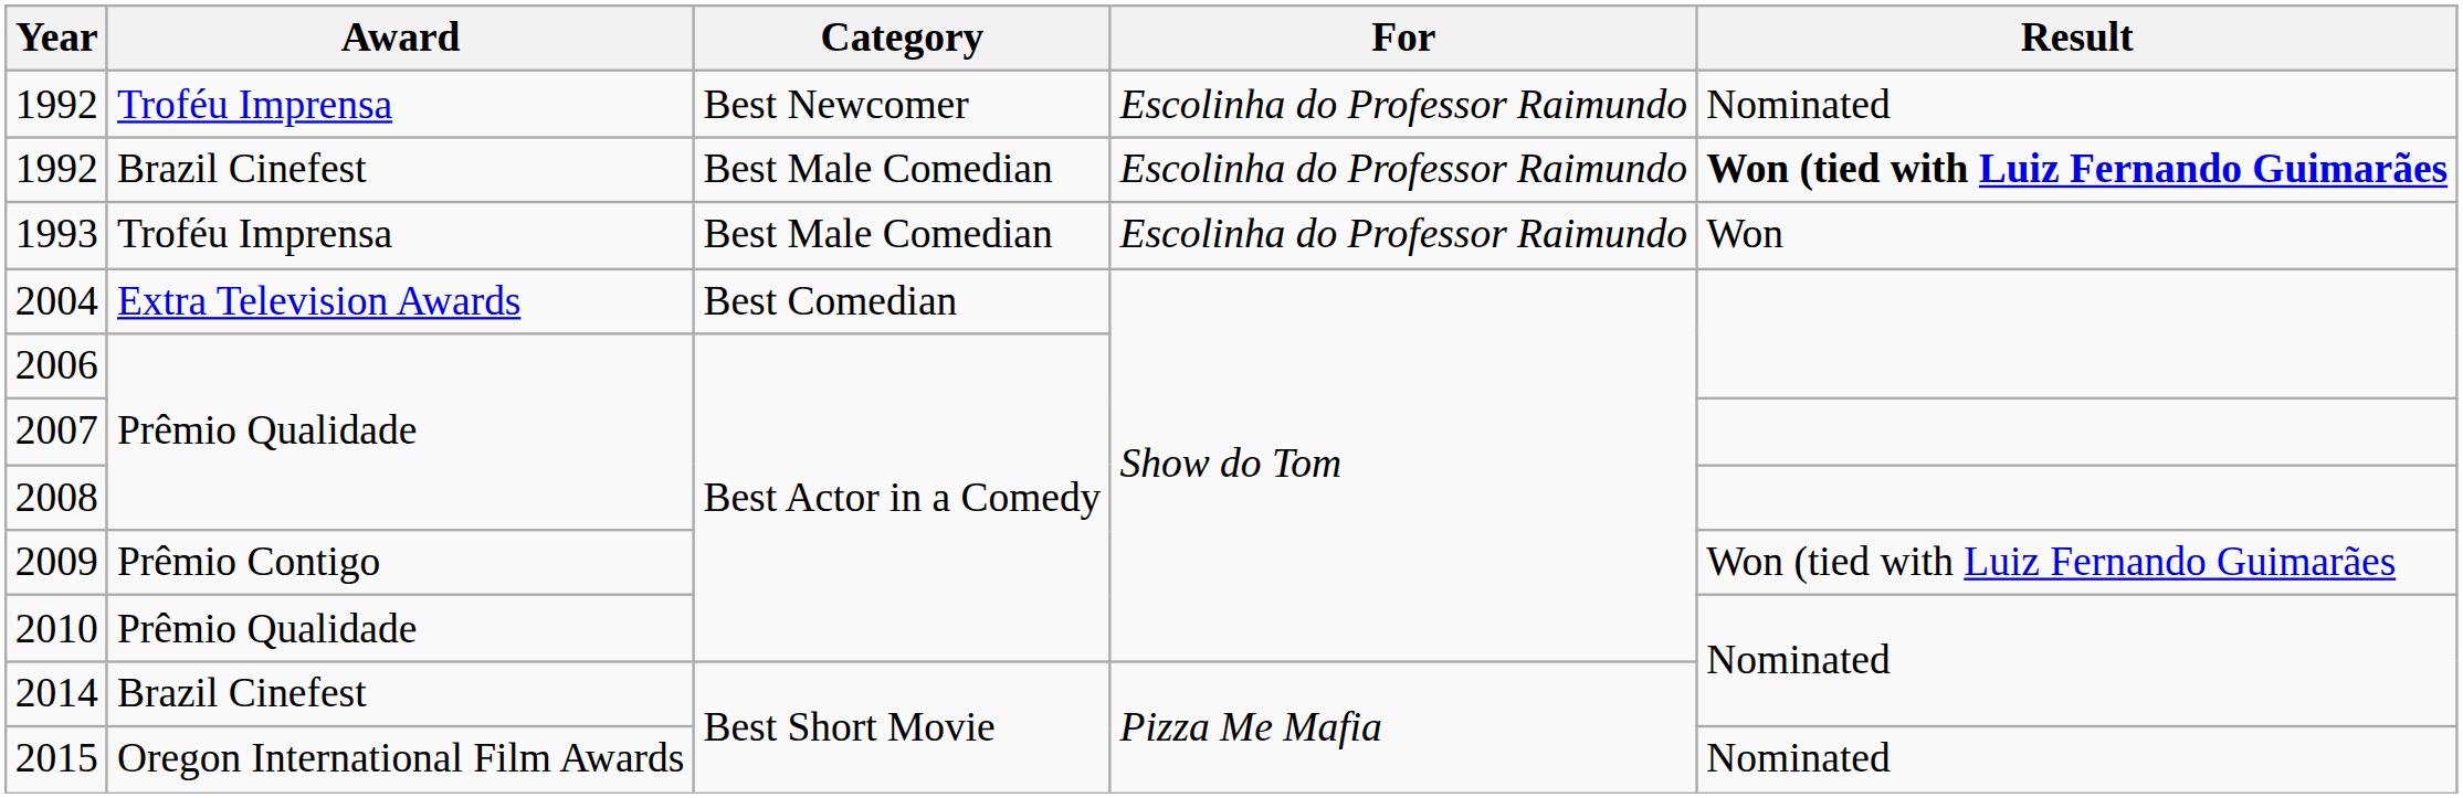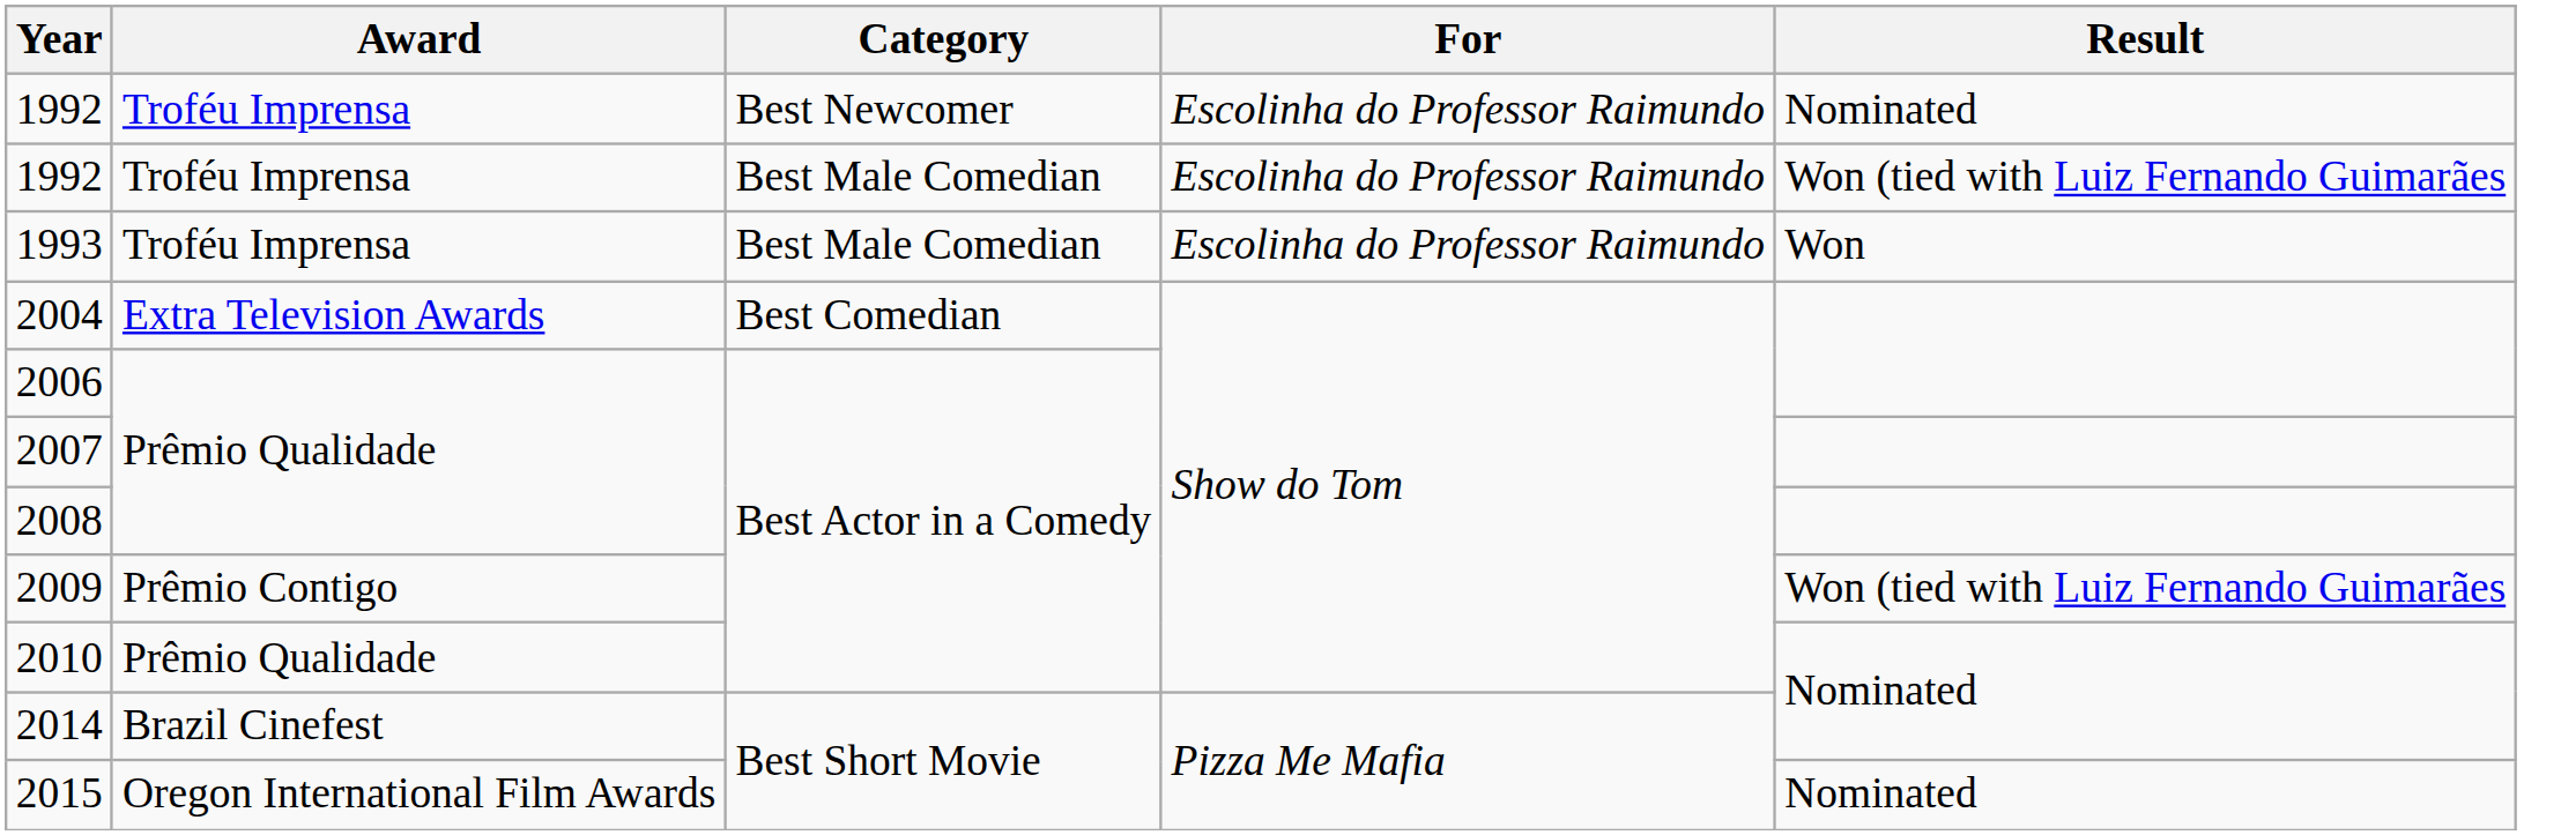1992 / Best Male Comedian | Award: Brazil Cinefest -> Troféu Imprensa
1992 / Best Male Comedian | Result: bold -> normal
